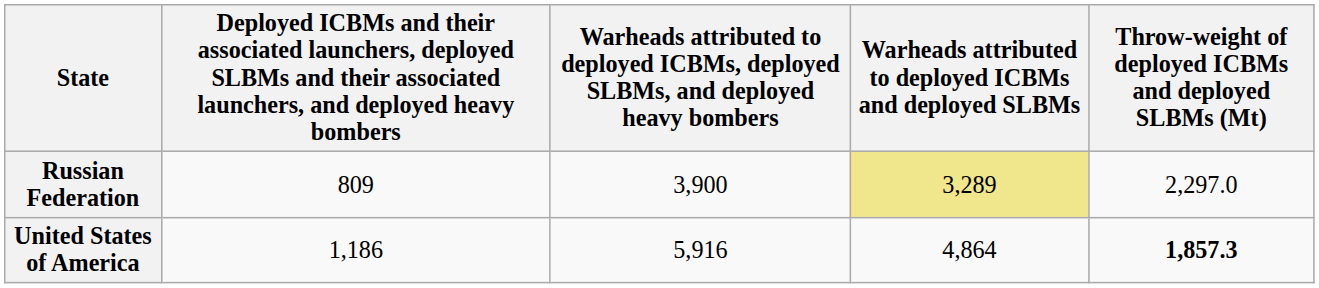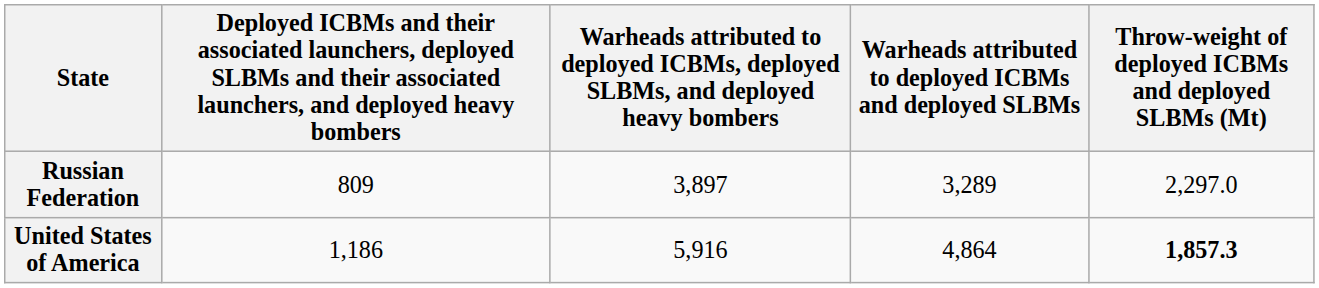Russian Federation | column 3: 3,900 -> 3,897
Russian Federation | Warheads attributed to deployed ICBMs and deployed SLBMs: khaki background -> no background
